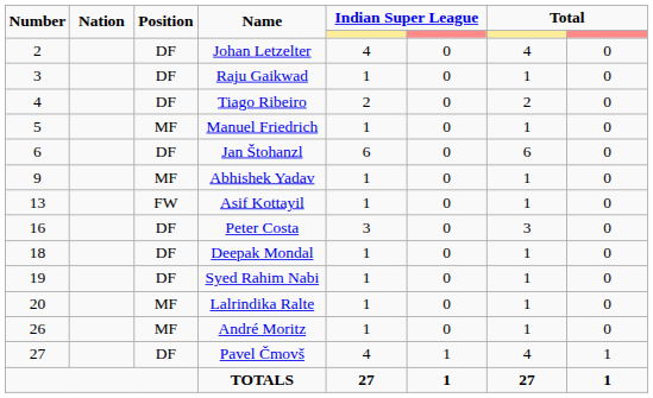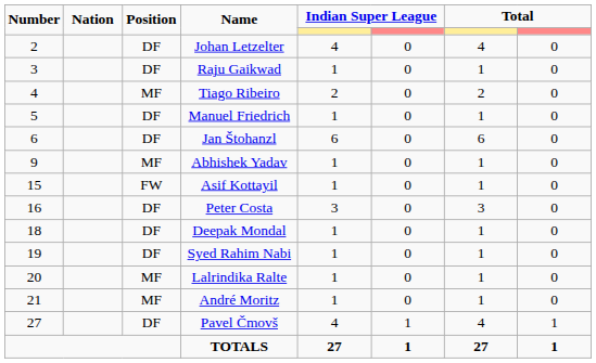Tiago Ribeiro | Position: DF -> MF
Manuel Friedrich | Position: MF -> DF
Asif Kottayil | Number: 13 -> 15
André Moritz | Number: 26 -> 21
